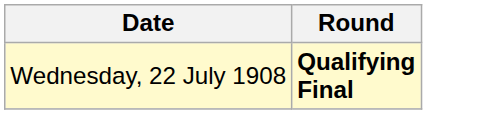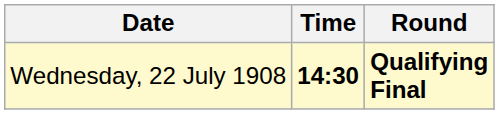+ column: Time | 14:30
